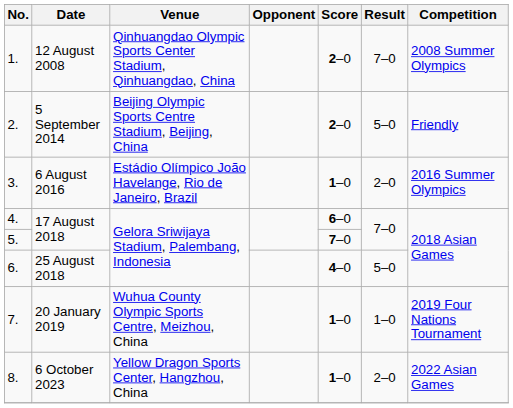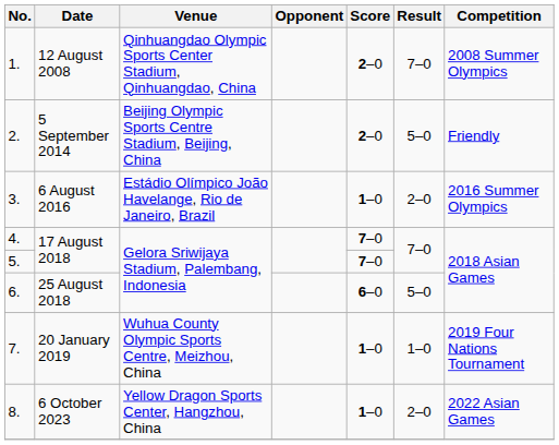4. | Score: 6–0 -> 7–0
6. | Score: 4–0 -> 6–0
